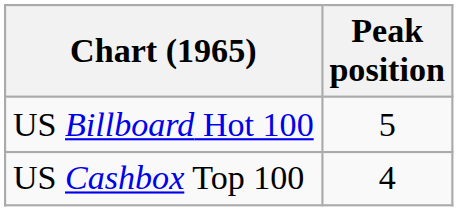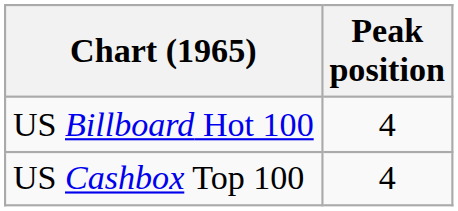US Billboard Hot 100 | Peak position: 5 -> 4
